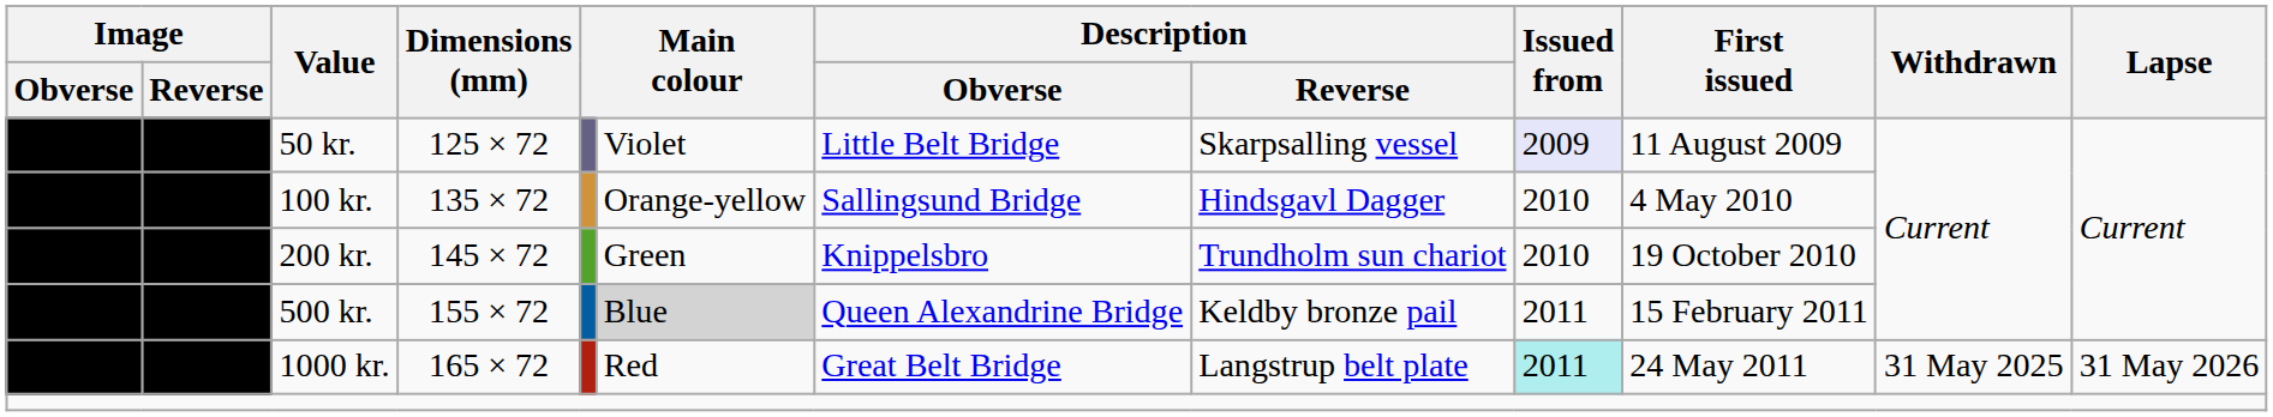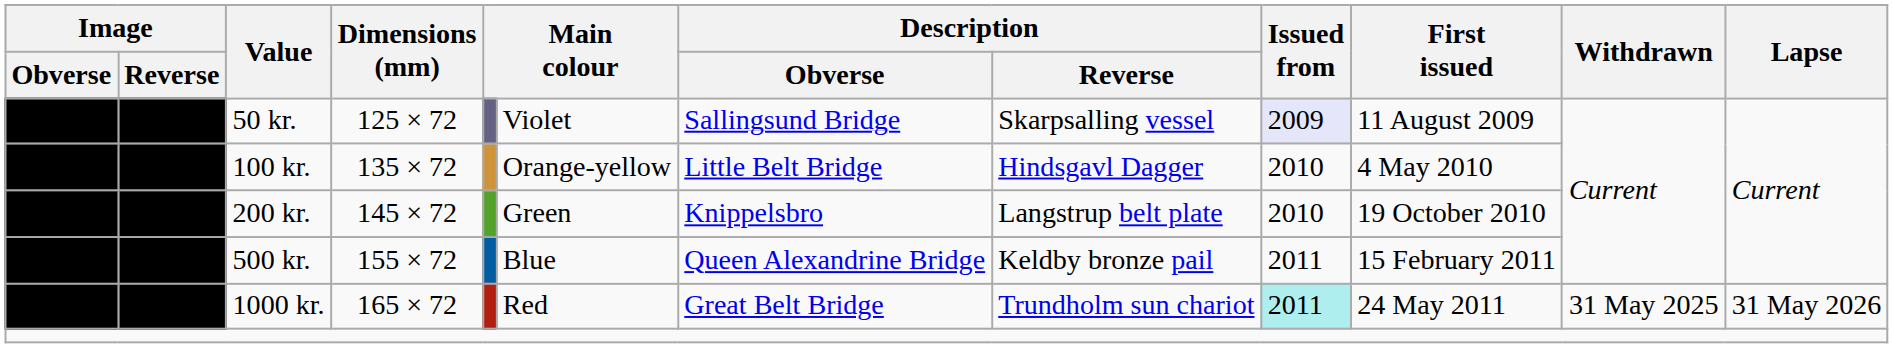50 kr. | Description / Obverse: Little Belt Bridge -> Sallingsund Bridge
100 kr. | Description / Obverse: Sallingsund Bridge -> Little Belt Bridge
200 kr. | Description / Reverse: Trundholm sun chariot -> Langstrup belt plate
500 kr. | column 6: lightgrey background -> no background
1000 kr. | Description / Reverse: Langstrup belt plate -> Trundholm sun chariot
